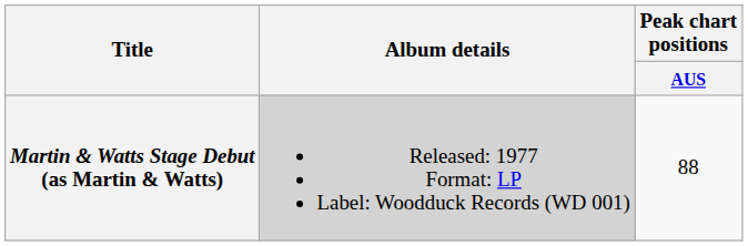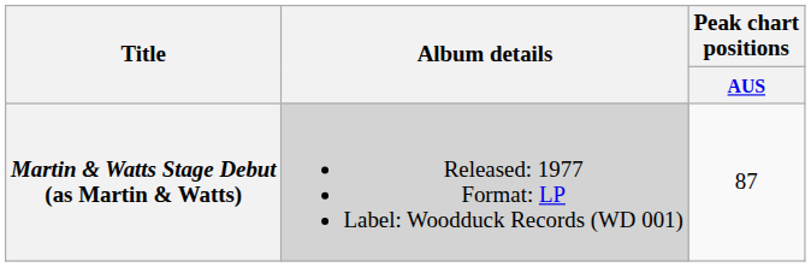Martin & Watts Stage Debut (as Martin & Watts) | Peak chart positions / AUS: 88 -> 87
